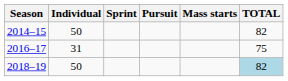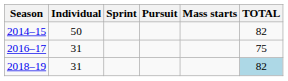2018–19 | Individual: 50 -> 31
